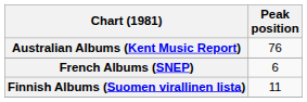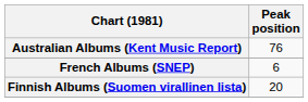Finnish Albums (Suomen virallinen lista) | Peak position: 11 -> 20
